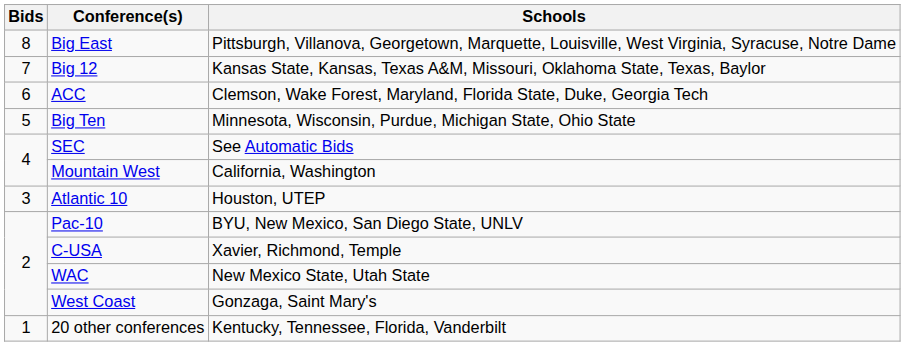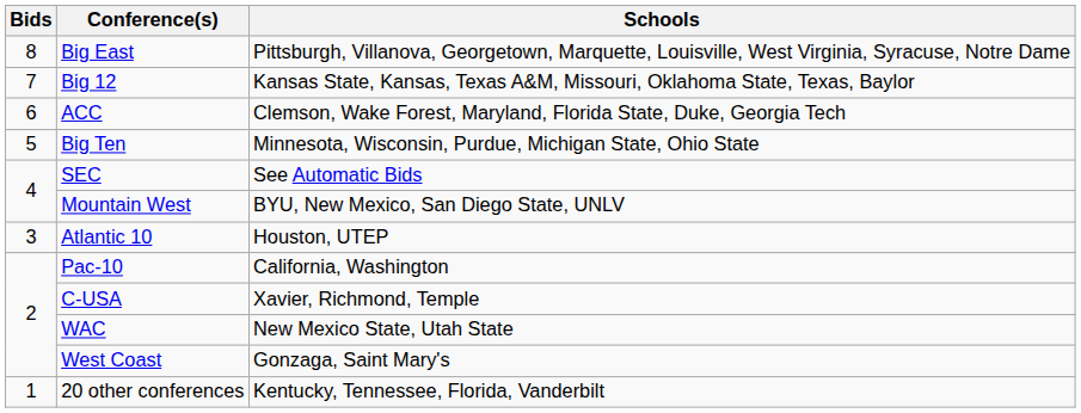Mountain West | Schools: California, Washington -> BYU, New Mexico, San Diego State, UNLV
Pac-10 | Schools: BYU, New Mexico, San Diego State, UNLV -> California, Washington
